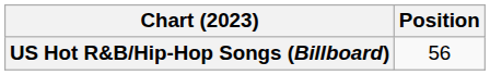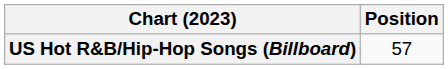US Hot R&B/Hip-Hop Songs (Billboard) | Position: 56 -> 57
